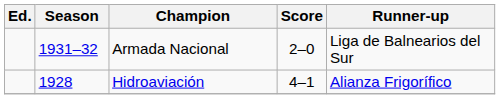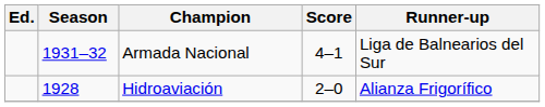Armada Nacional | Score: 2–0 -> 4–1
Hidroaviación | Score: 4–1 -> 2–0
